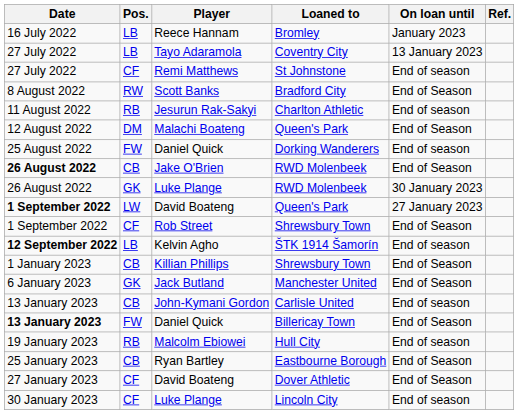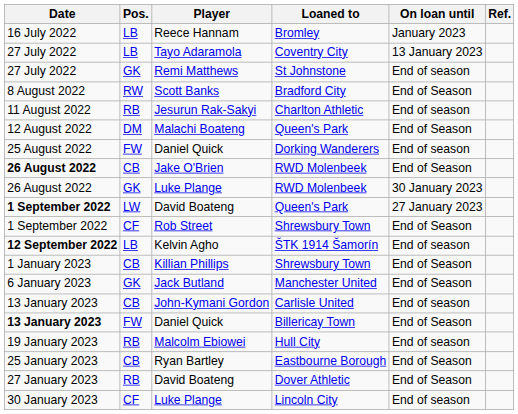Remi Matthews | Pos.: CF -> GK
David Boateng / Dover Athletic | Pos.: CF -> RB
